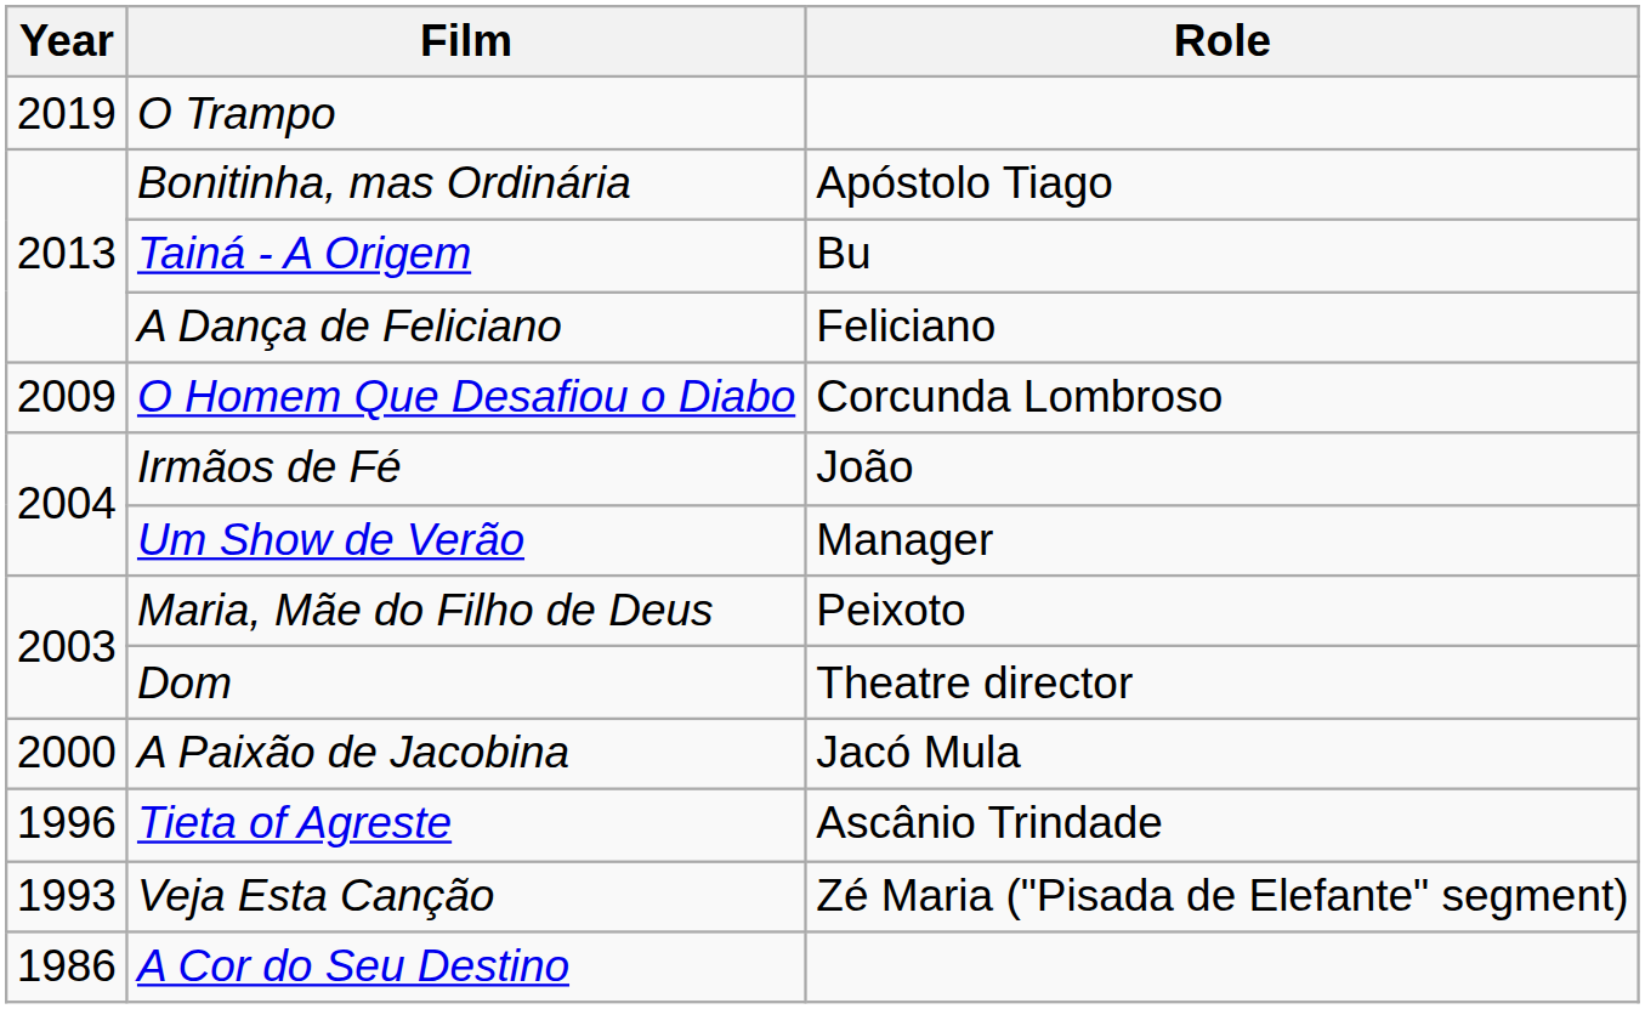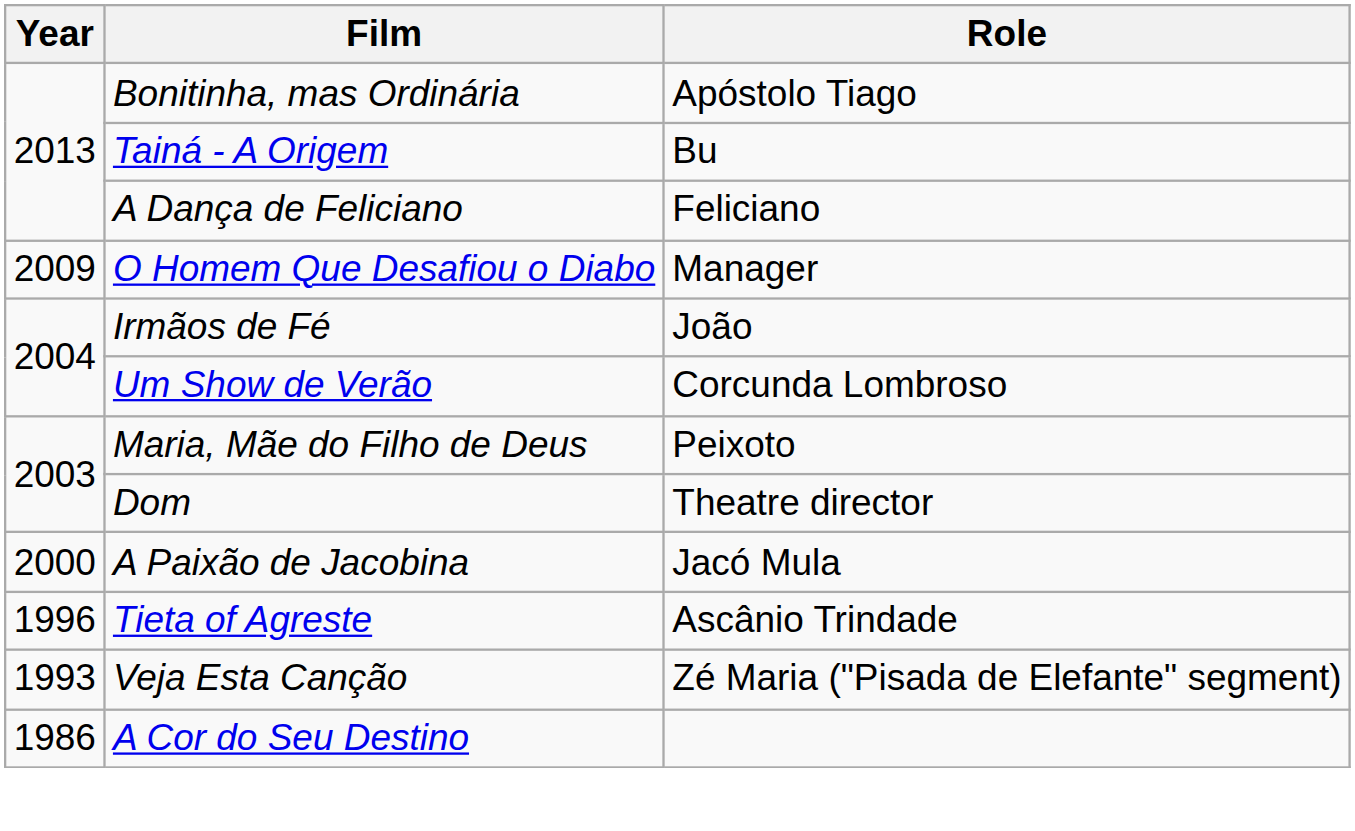- row: 2019 | O Trampo
O Homem Que Desafiou o Diabo | Role: Corcunda Lombroso -> Manager
Um Show de Verão | Role: Manager -> Corcunda Lombroso
